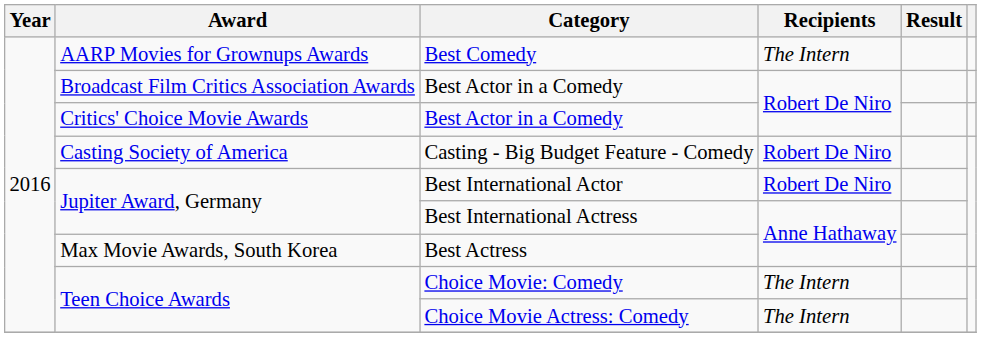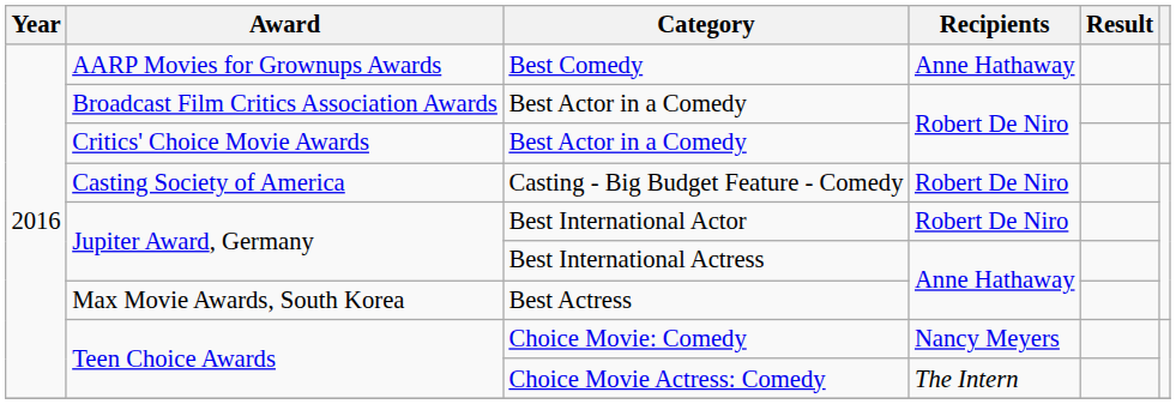Best Comedy | Recipients: The Intern -> Anne Hathaway
Choice Movie: Comedy | Recipients: The Intern -> Nancy Meyers
